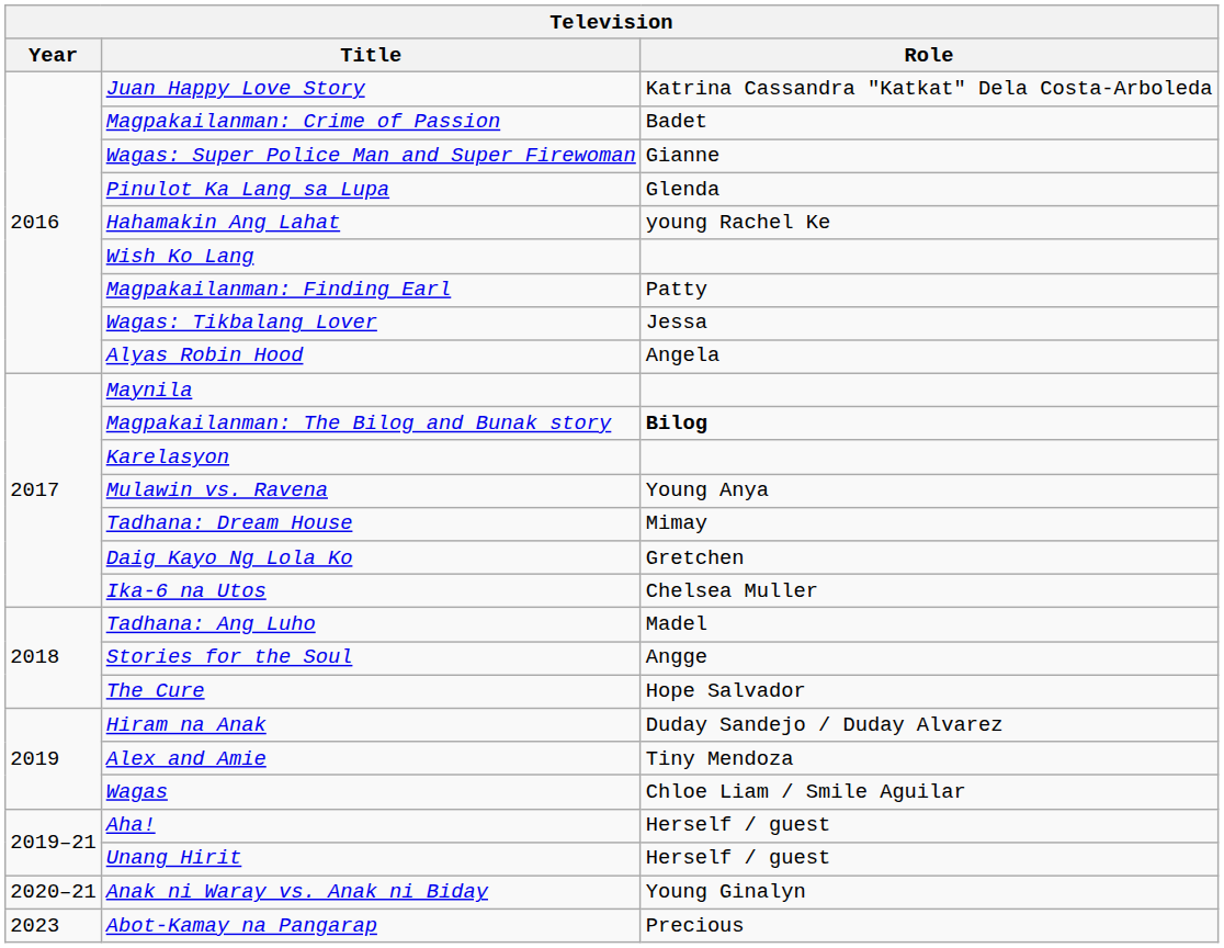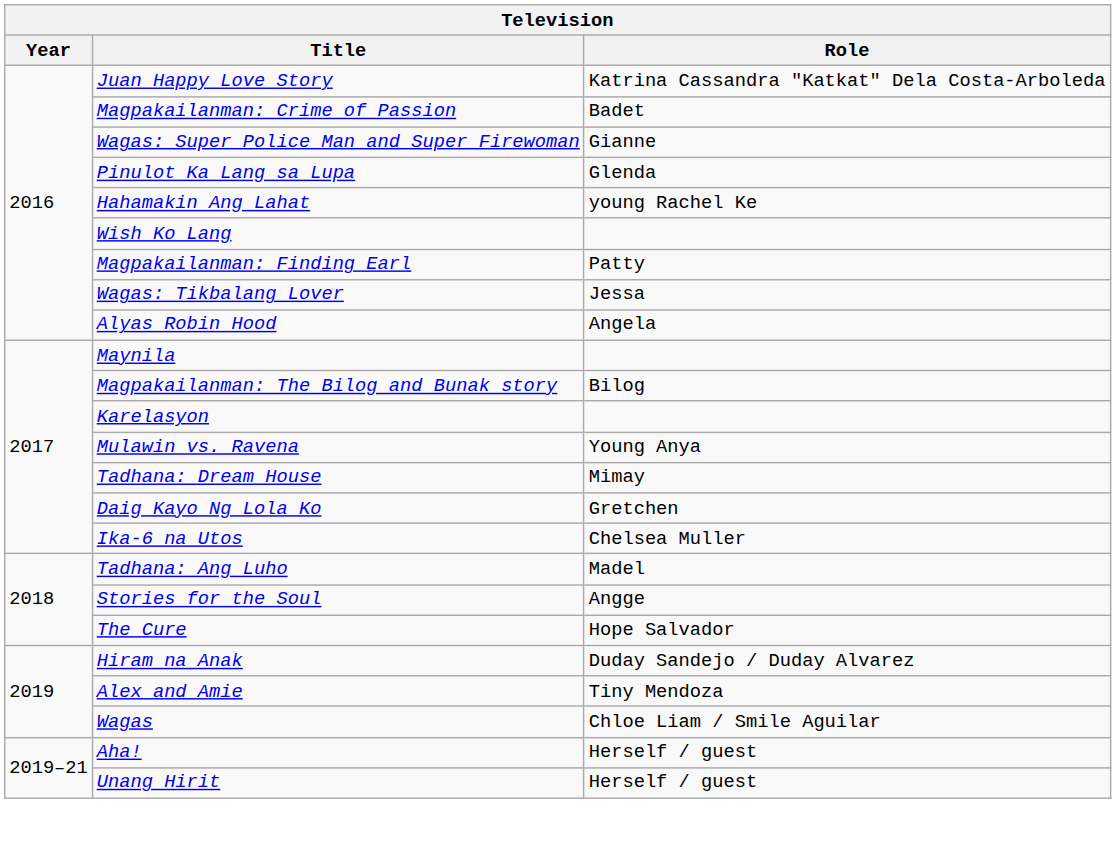Magpakailanman: The Bilog and Bunak story | Role: bold -> normal
- row: 2020–21 | Anak ni Waray vs. Anak ni Biday | Young Ginalyn
- row: 2023 | Abot-Kamay na Pangarap | Precious
